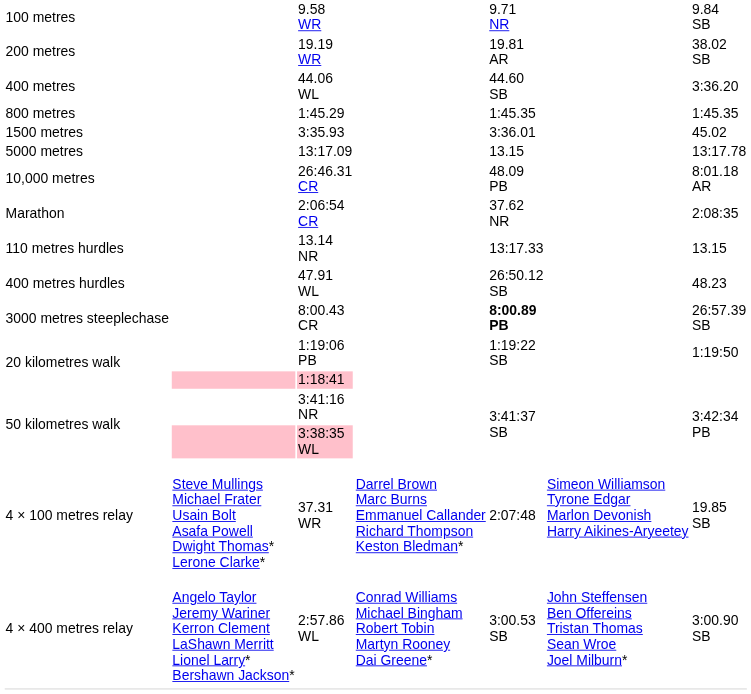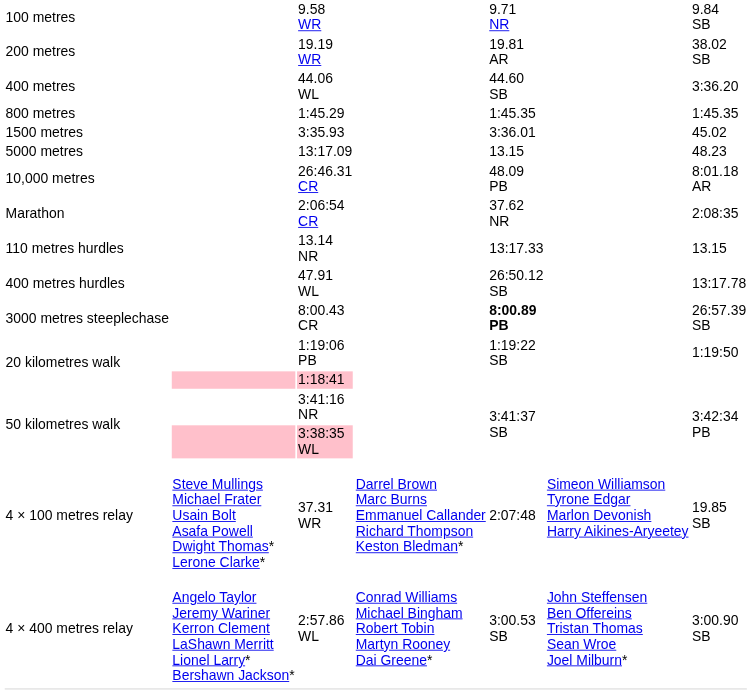13:17.09 | column 7: 13:17.78 -> 48.23
47.91 WL | column 7: 48.23 -> 13:17.78
